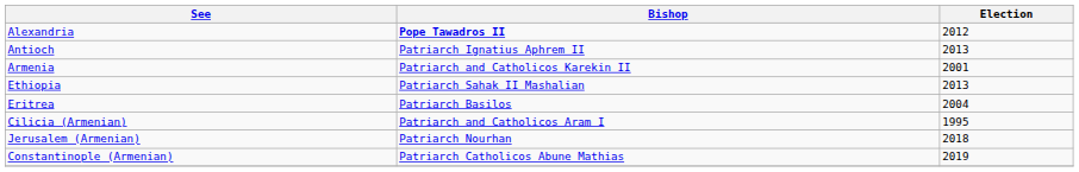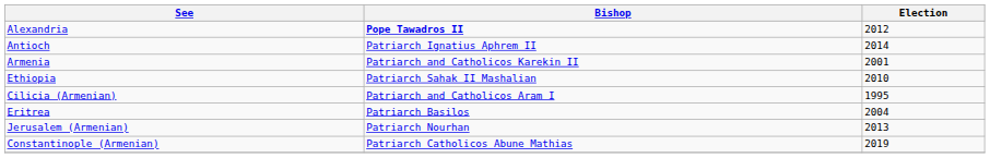Antioch | Election: 2013 -> 2014
Ethiopia | Election: 2013 -> 2010
rows swapped: Eritrea <-> Cilicia (Armenian)
Jerusalem (Armenian) | Election: 2018 -> 2013
